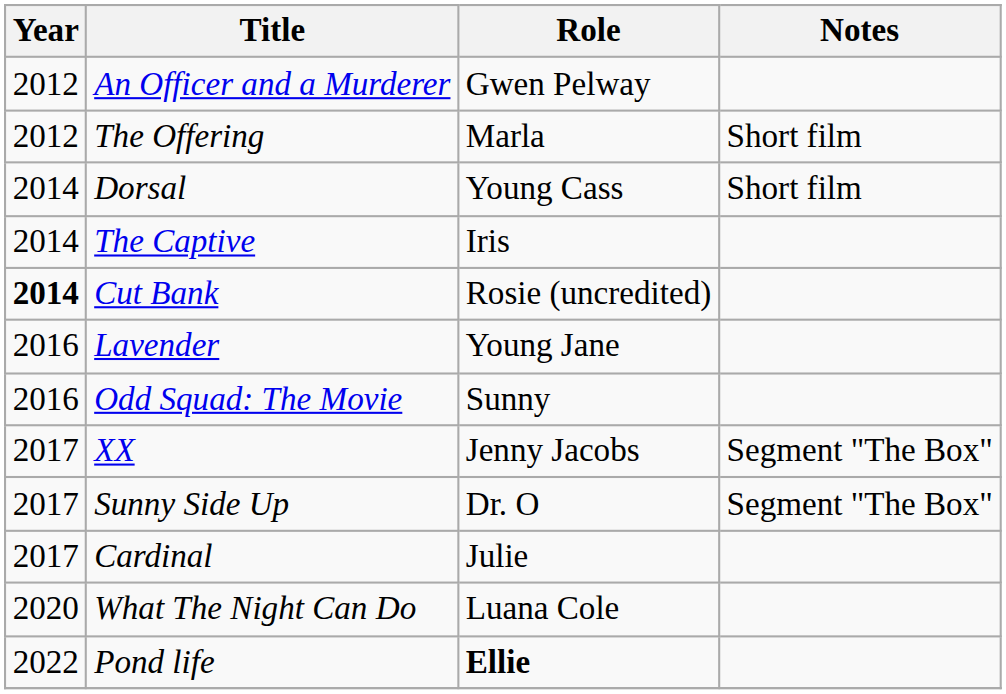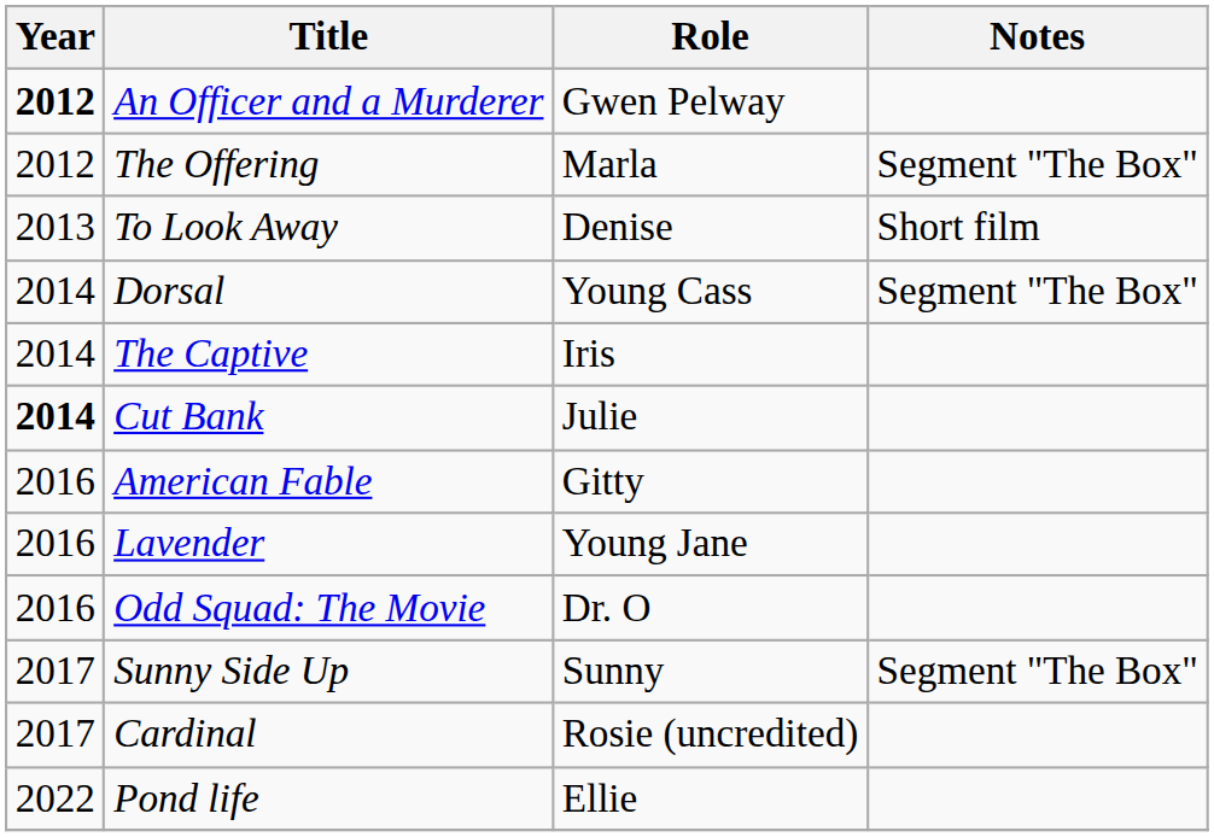An Officer and a Murderer | Year: normal -> bold
The Offering | Notes: Short film -> Segment "The Box"
+ row: 2013 | To Look Away | Denise | Short film
Dorsal | Notes: Short film -> Segment "The Box"
Cut Bank | Role: Rosie (uncredited) -> Julie
+ row: 2016 | American Fable | Gitty
Odd Squad: The Movie | Role: Sunny -> Dr. O
- row: 2017 | XX | Jenny Jacobs | Segment "The Box"
Sunny Side Up | Role: Dr. O -> Sunny
Cardinal | Role: Julie -> Rosie (uncredited)
- row: 2020 | What The Night Can Do | Luana Cole
Pond life | Role: bold -> normal
